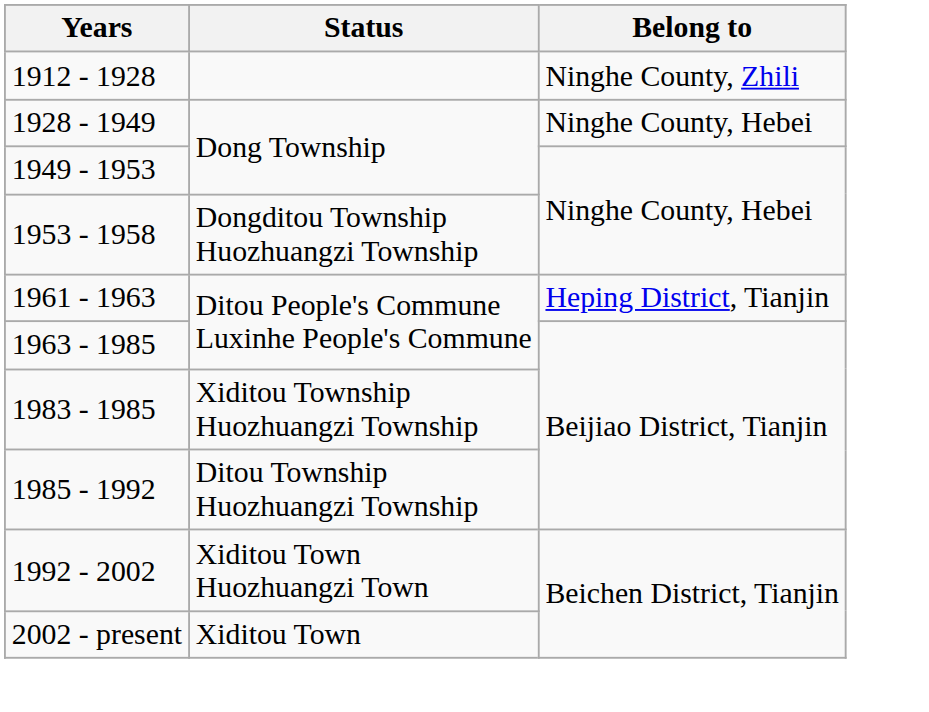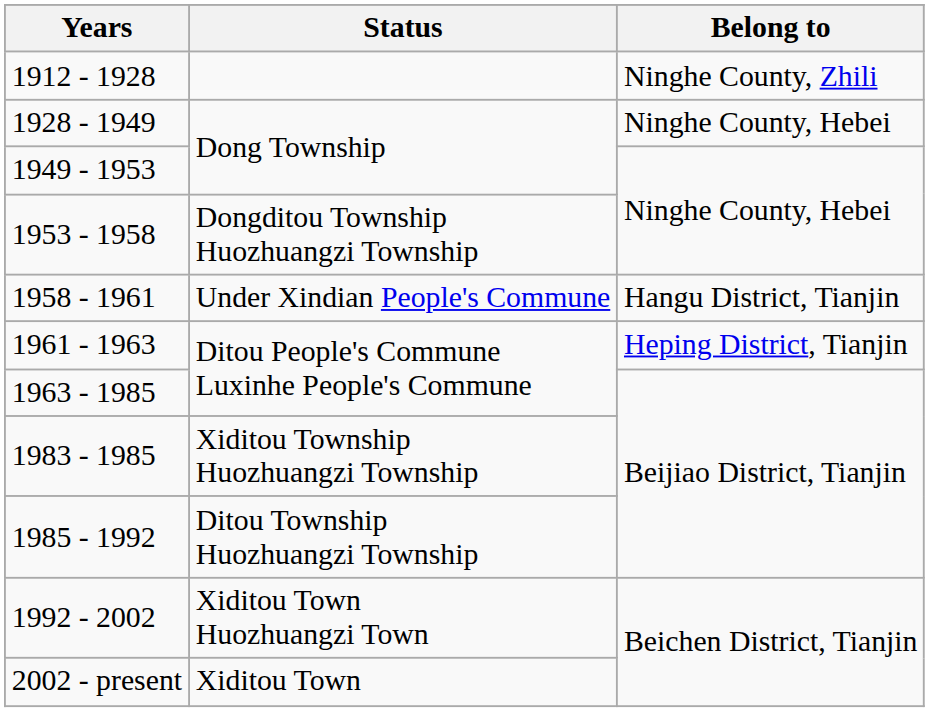+ row: 1958 - 1961 | Under Xindian People's Commune | Hangu District, Tianjin
